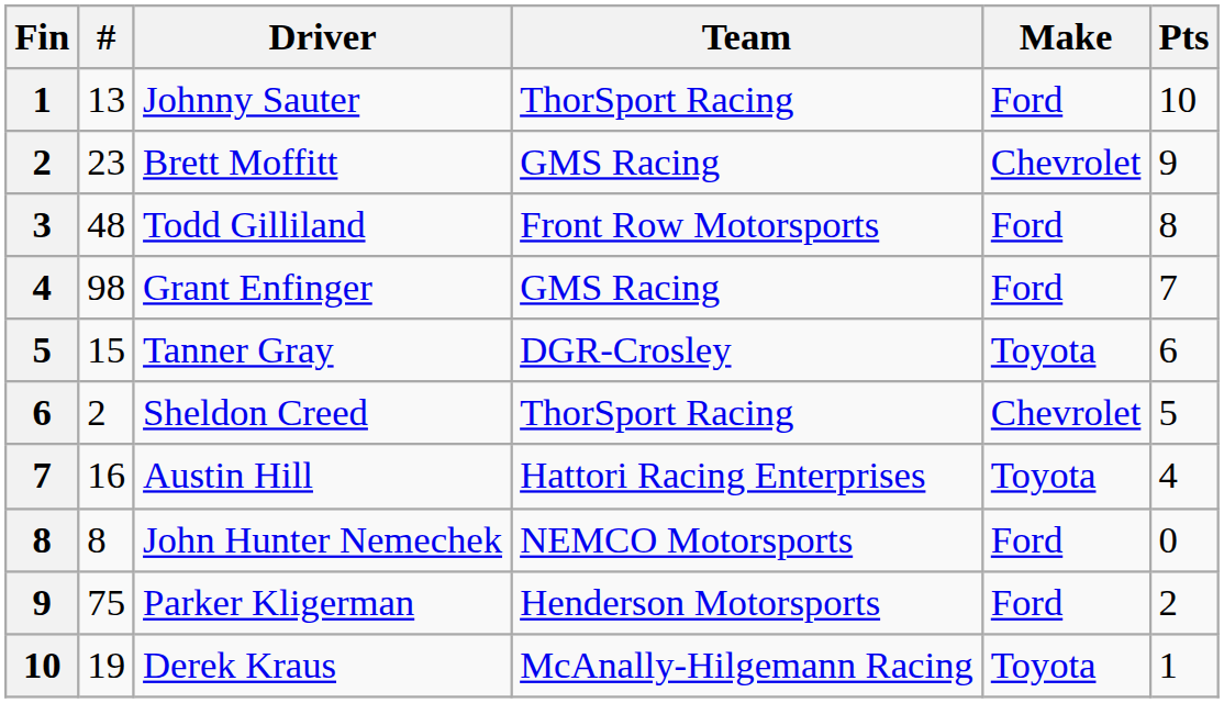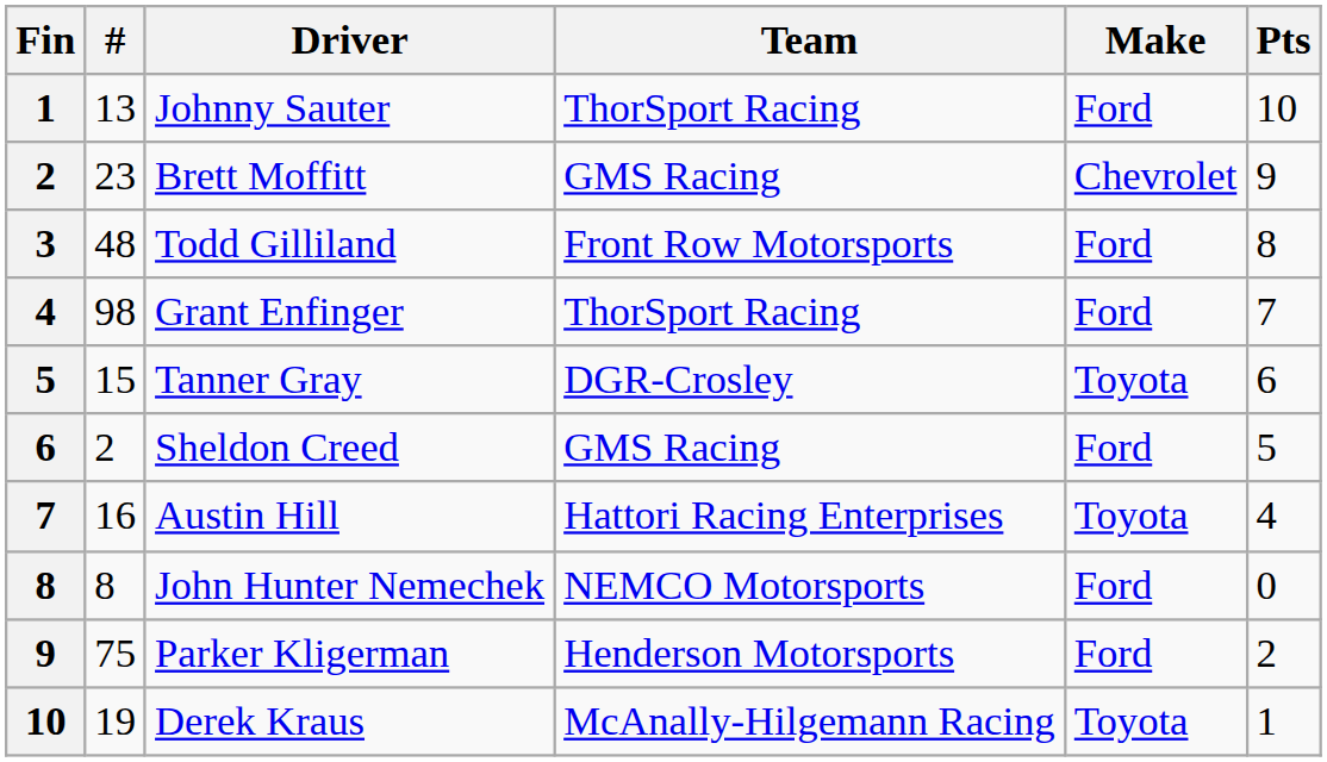Grant Enfinger | Team: GMS Racing -> ThorSport Racing
Sheldon Creed | Team: ThorSport Racing -> GMS Racing
Sheldon Creed | Make: Chevrolet -> Ford
